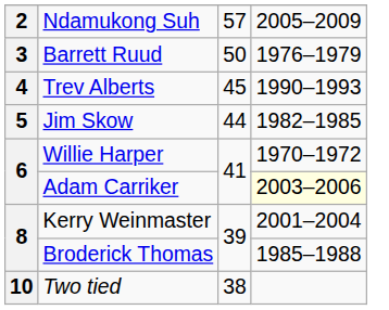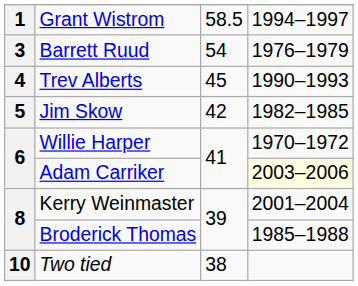+ row: 1 | Grant Wistrom | 58.5 | 1994–1997
- row: 2 | Ndamukong Suh | 57 | 2005–2009
Barrett Ruud | column 3: 50 -> 54
Jim Skow | column 3: 44 -> 42
